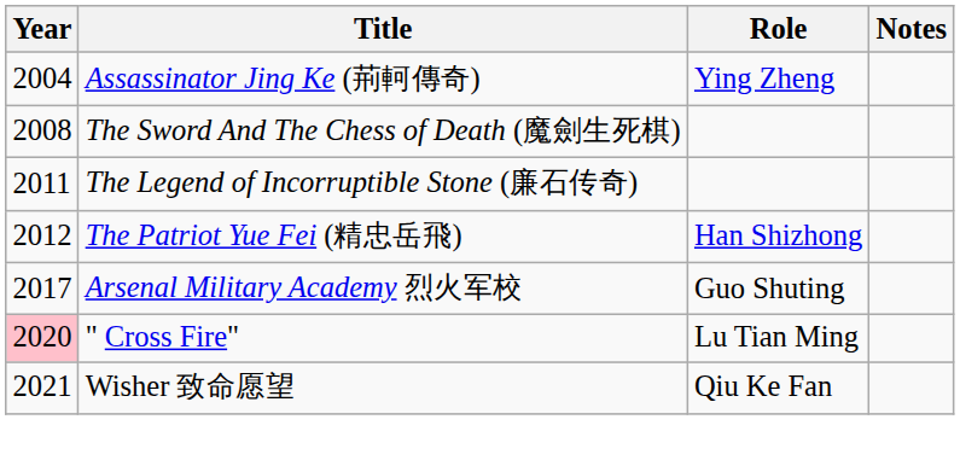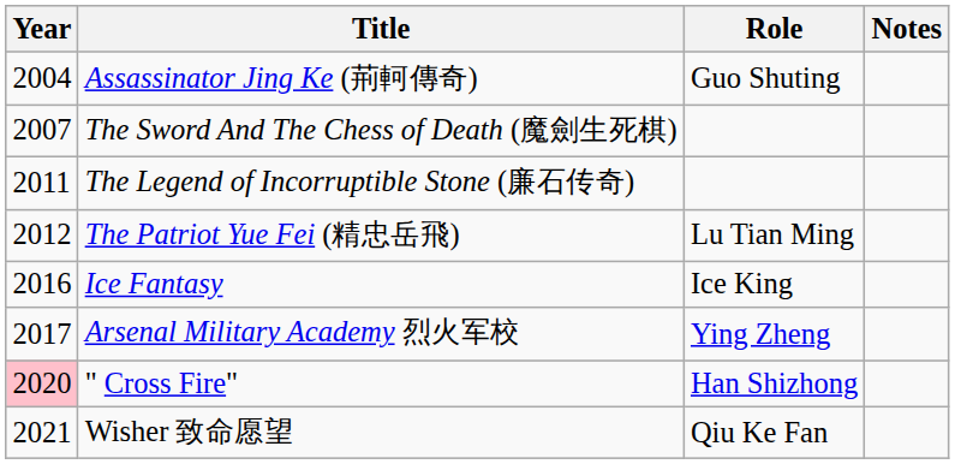Assassinator Jing Ke (荊軻傳奇) | Role: Ying Zheng -> Guo Shuting
The Sword And The Chess of Death (魔劍生死棋) | Year: 2008 -> 2007
The Patriot Yue Fei (精忠岳飛) | Role: Han Shizhong -> Lu Tian Ming
+ row: 2016 | Ice Fantasy | Ice King
Arsenal Military Academy 烈火军校 | Role: Guo Shuting -> Ying Zheng
" Cross Fire" | Role: Lu Tian Ming -> Han Shizhong
